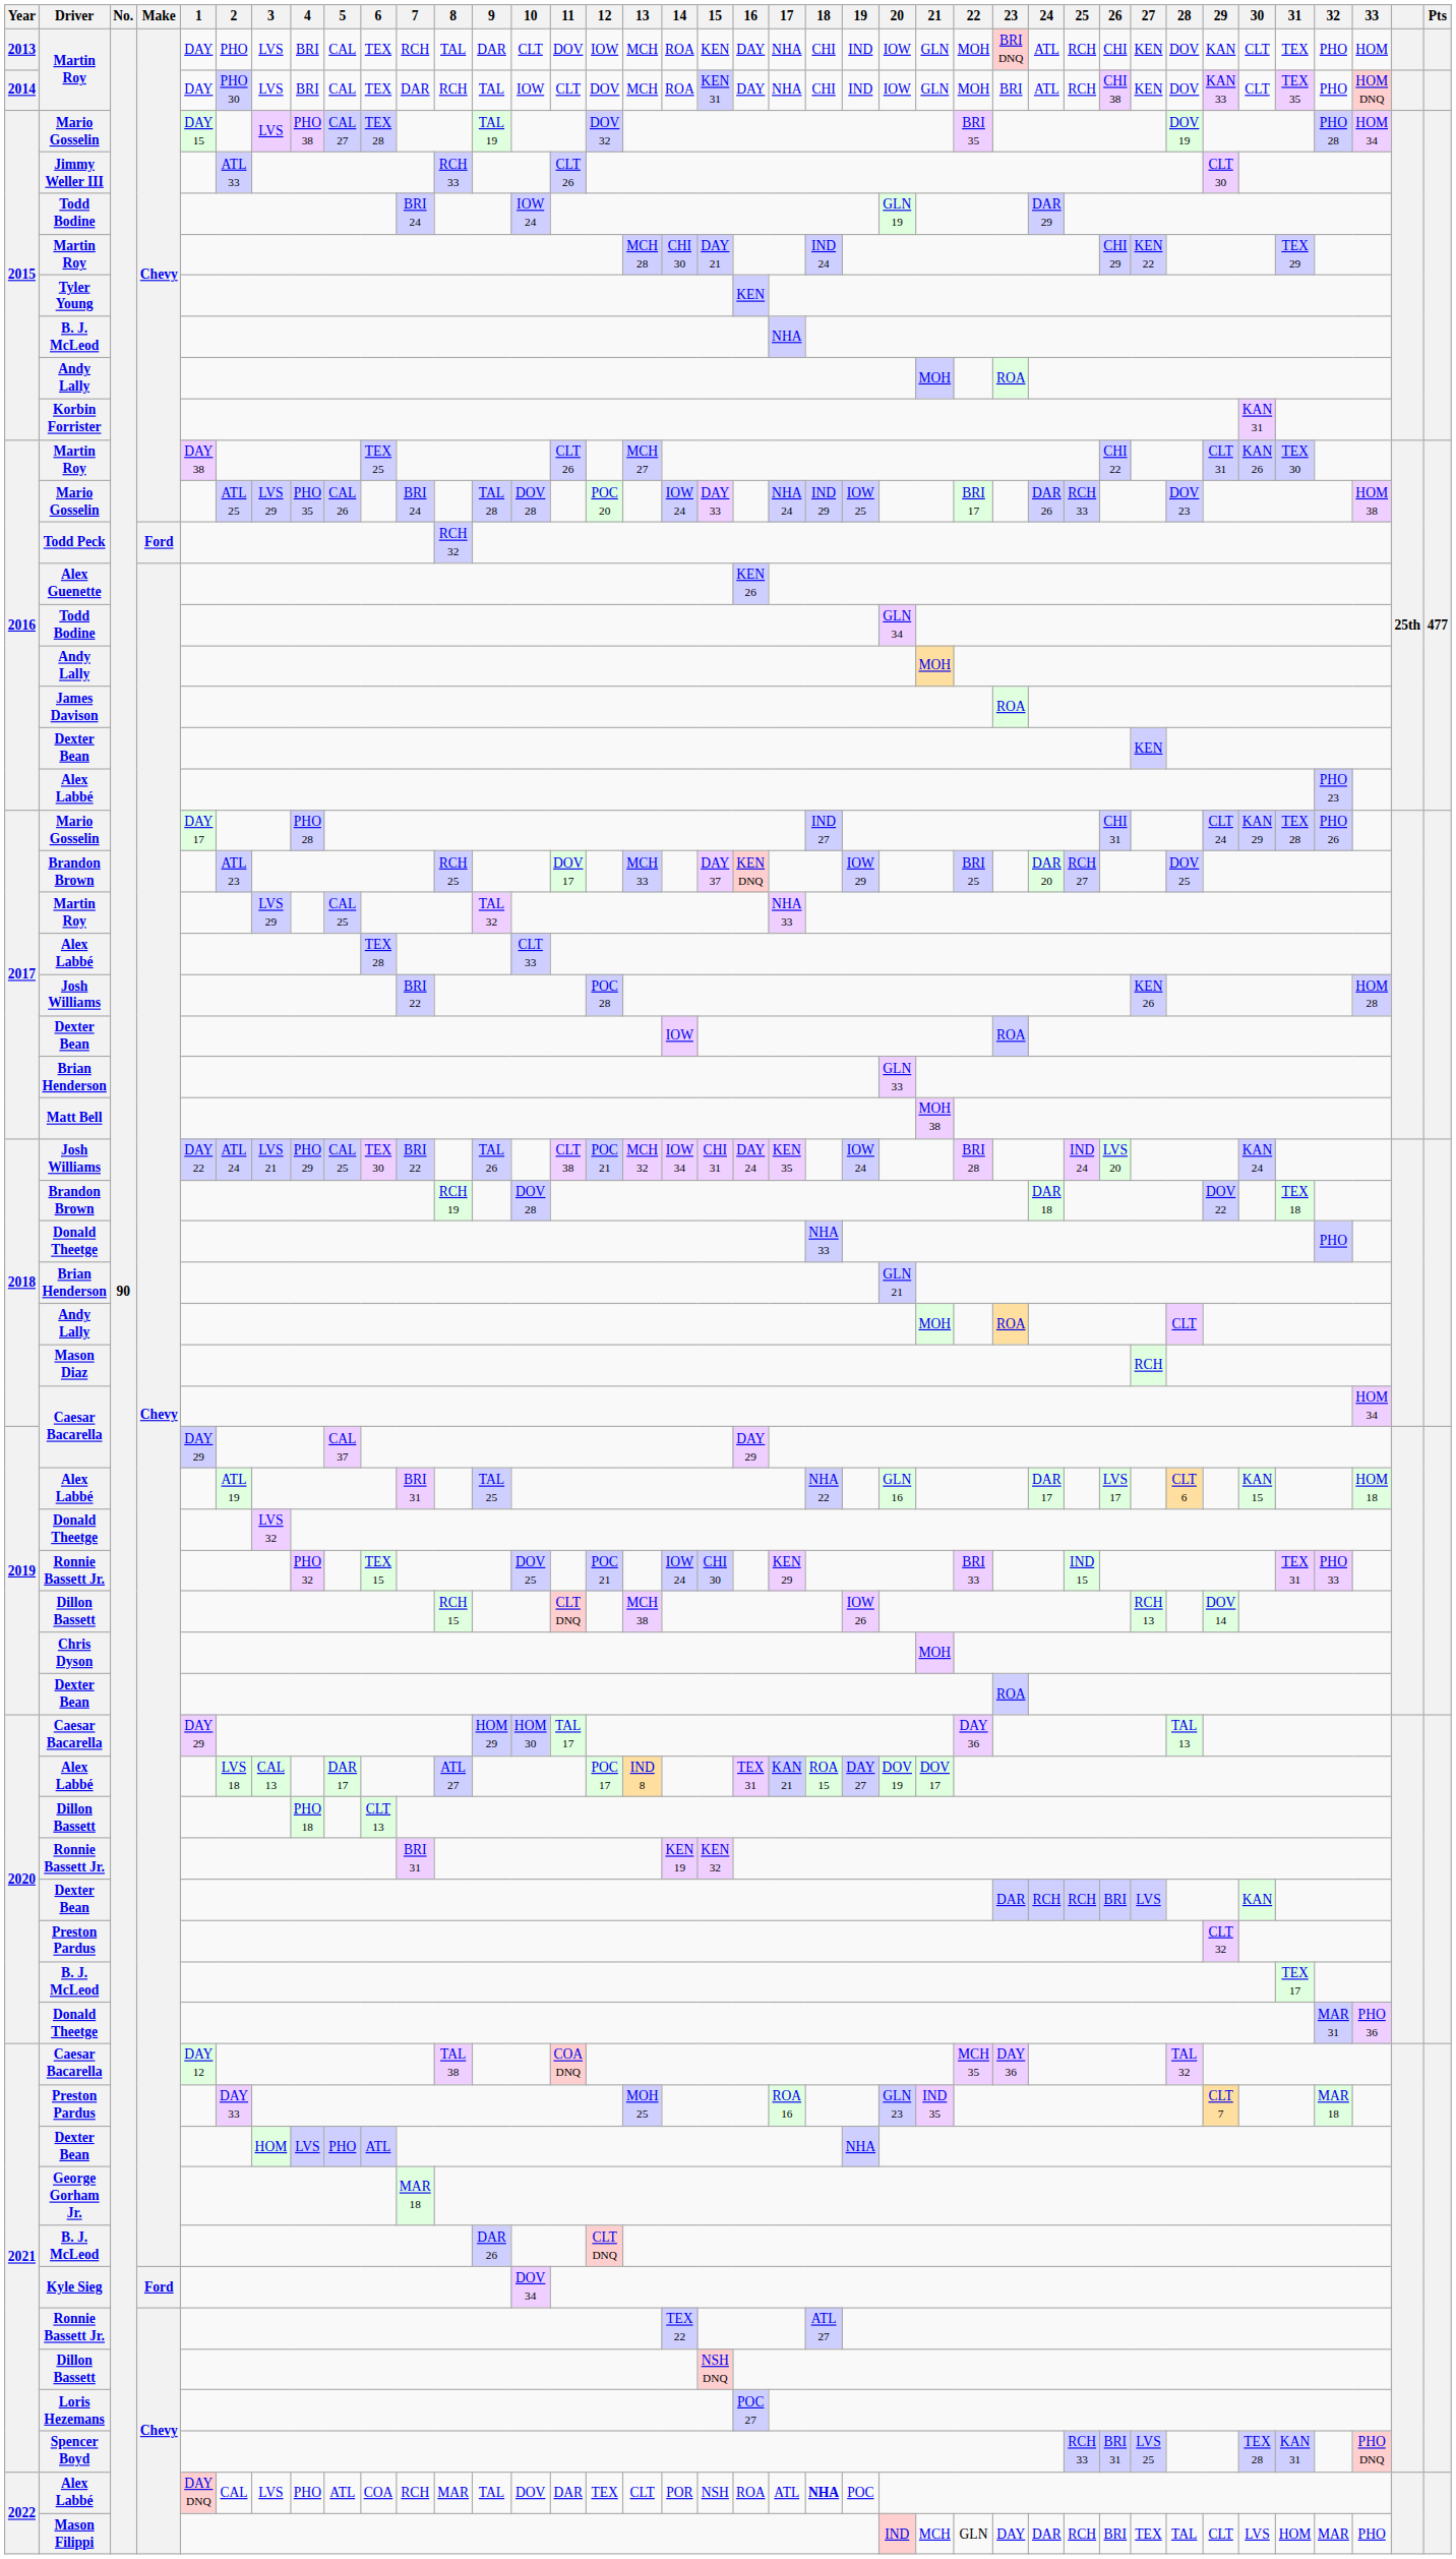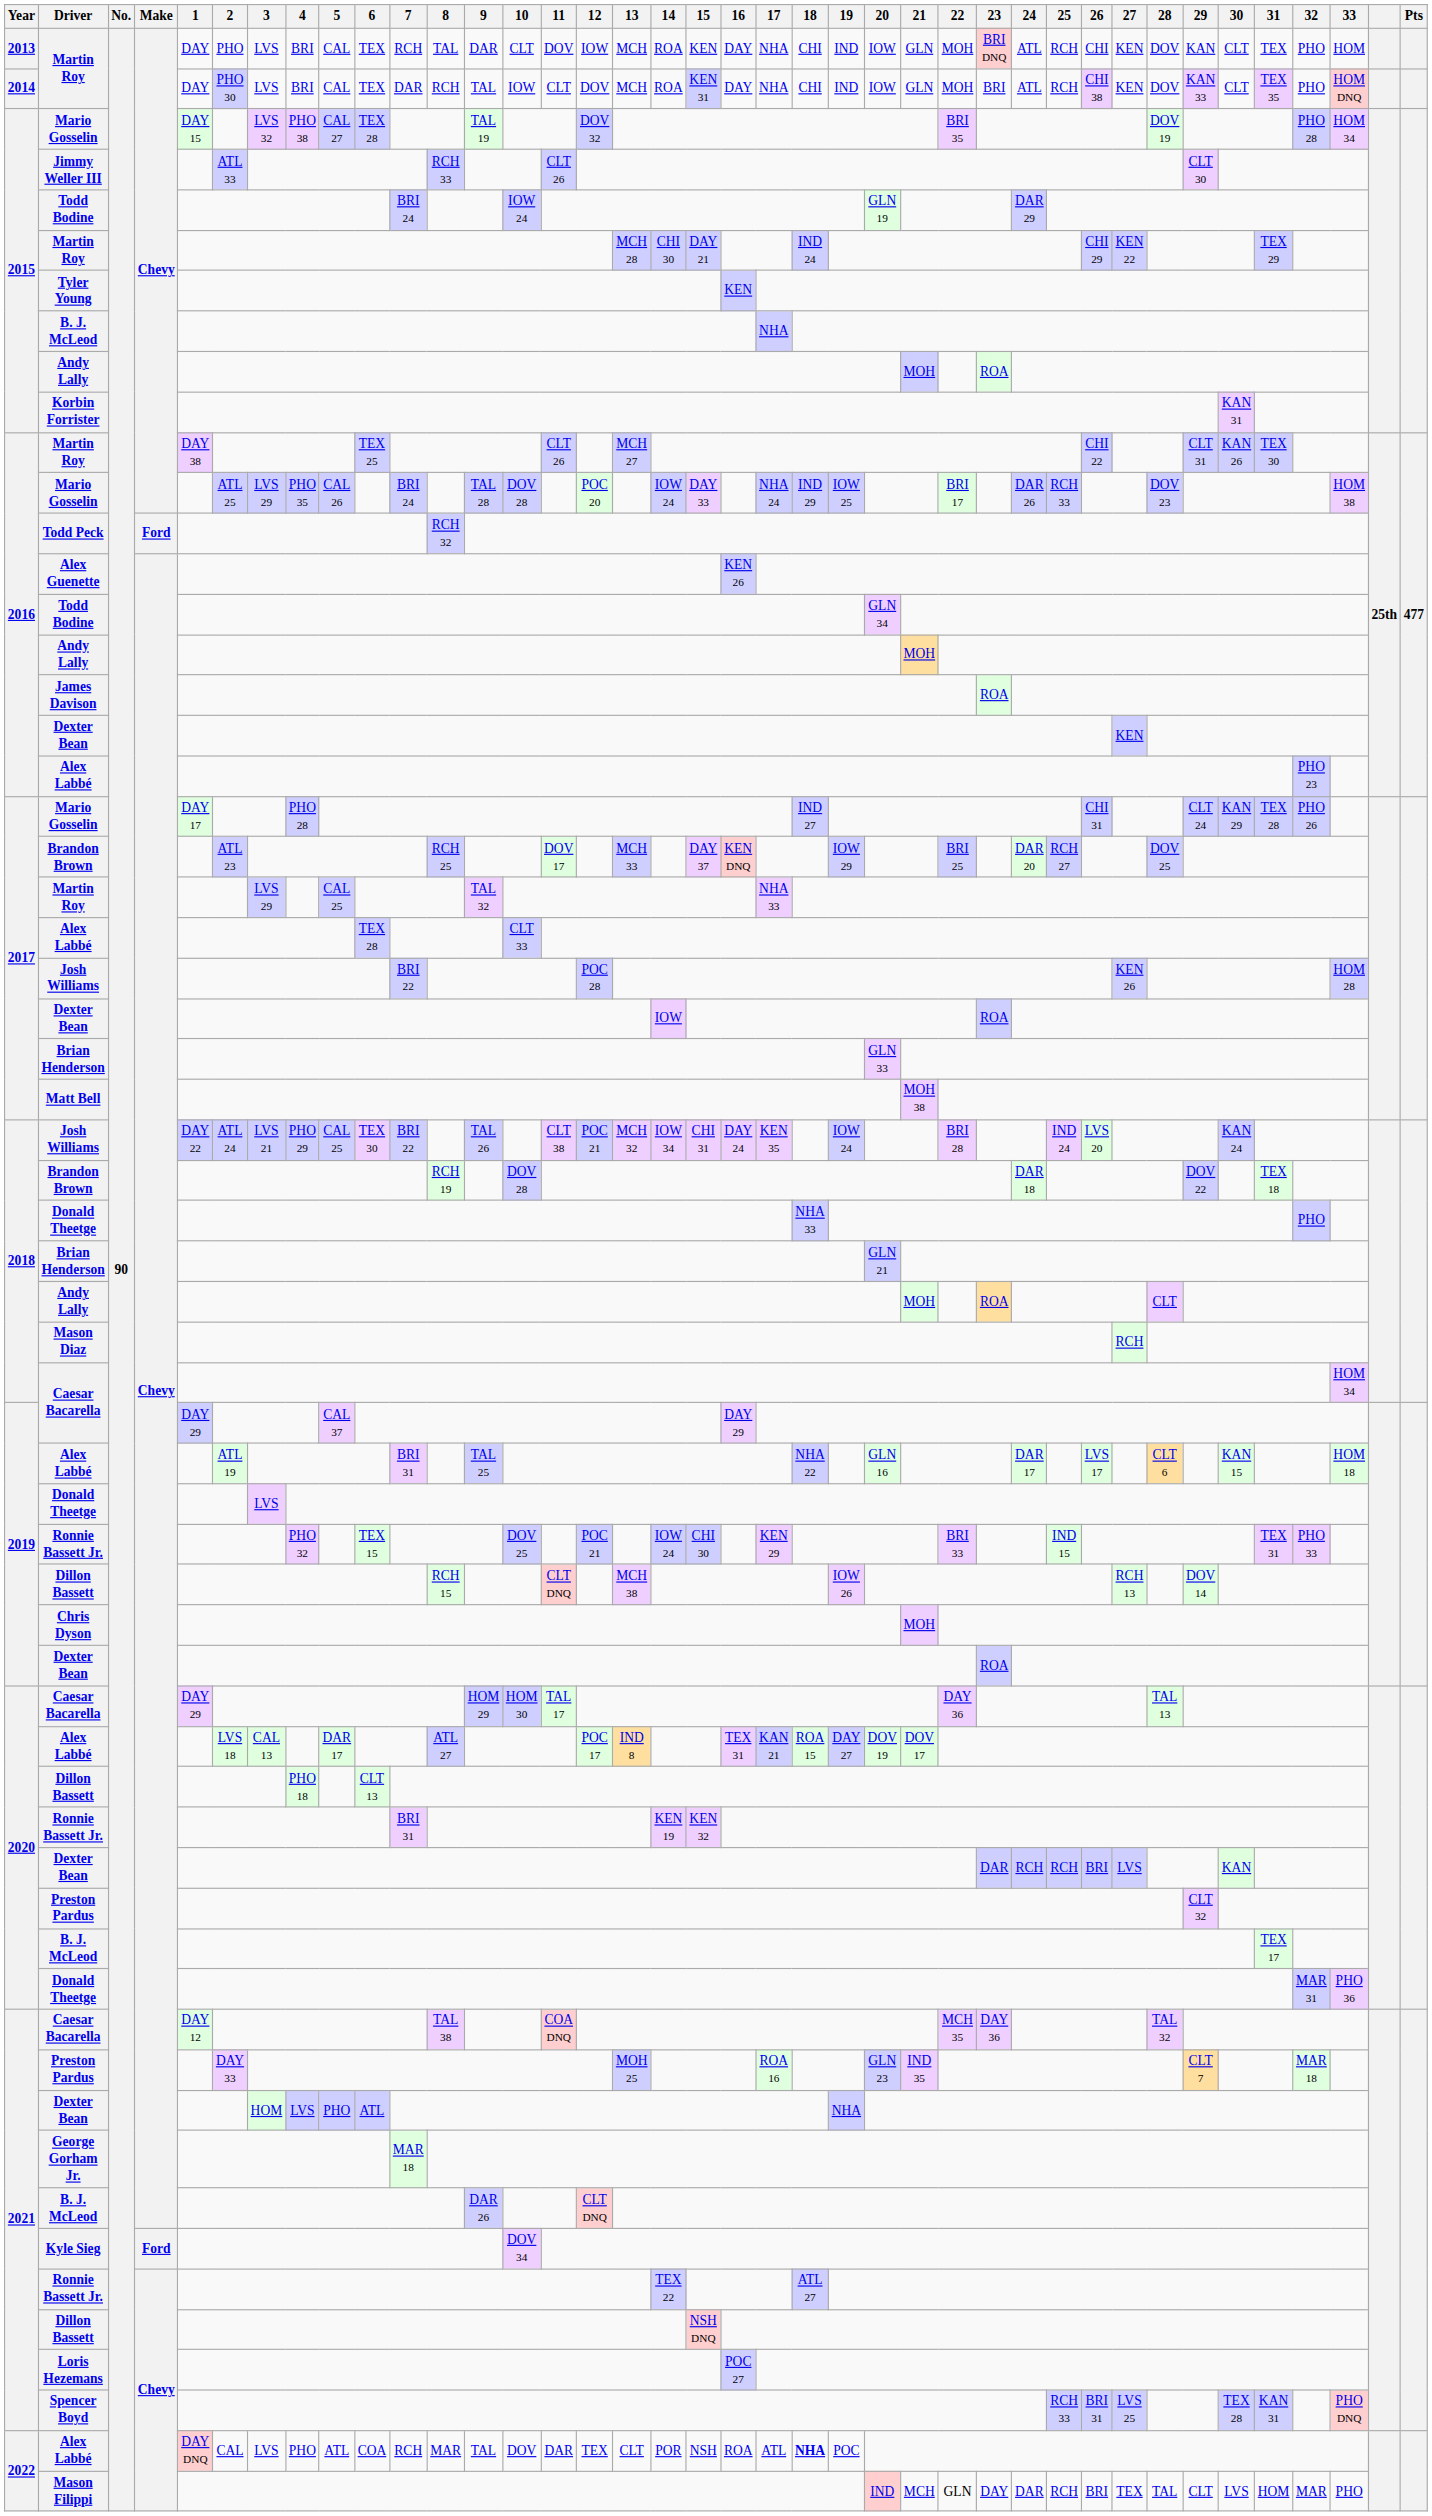2015 / Mario Gosselin | 3: LVS -> LVS 32
2019 / Donald Theetge | 3: LVS 32 -> LVS
